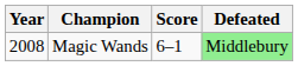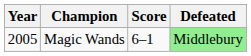Magic Wands | Year: 2008 -> 2005
